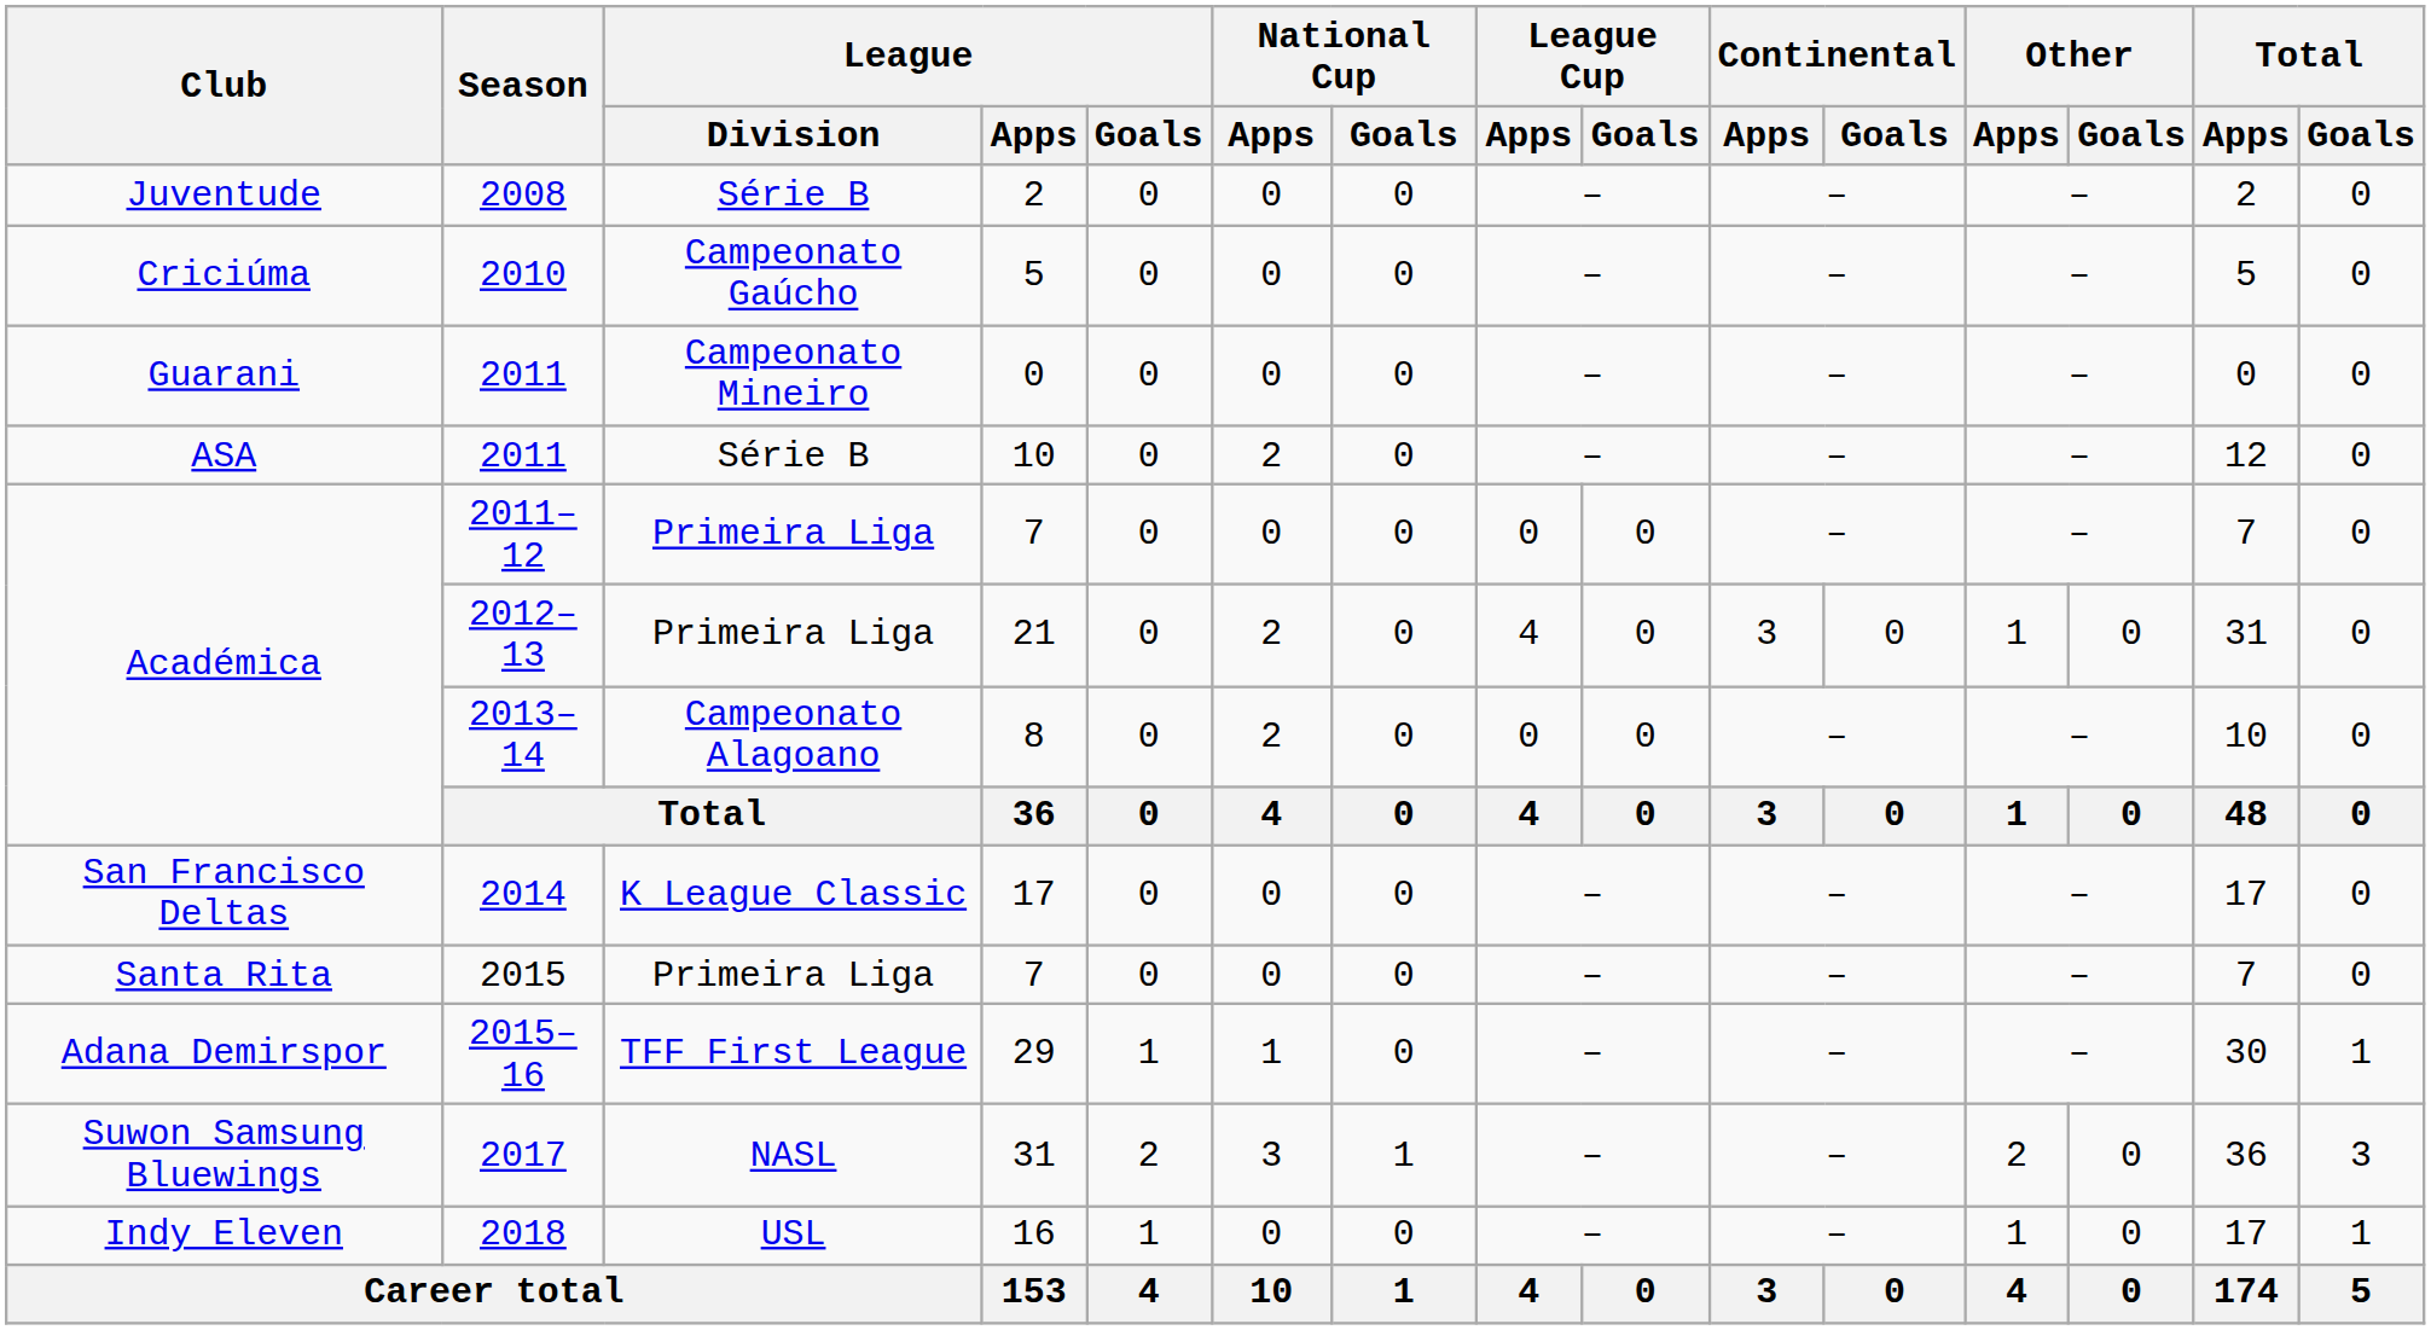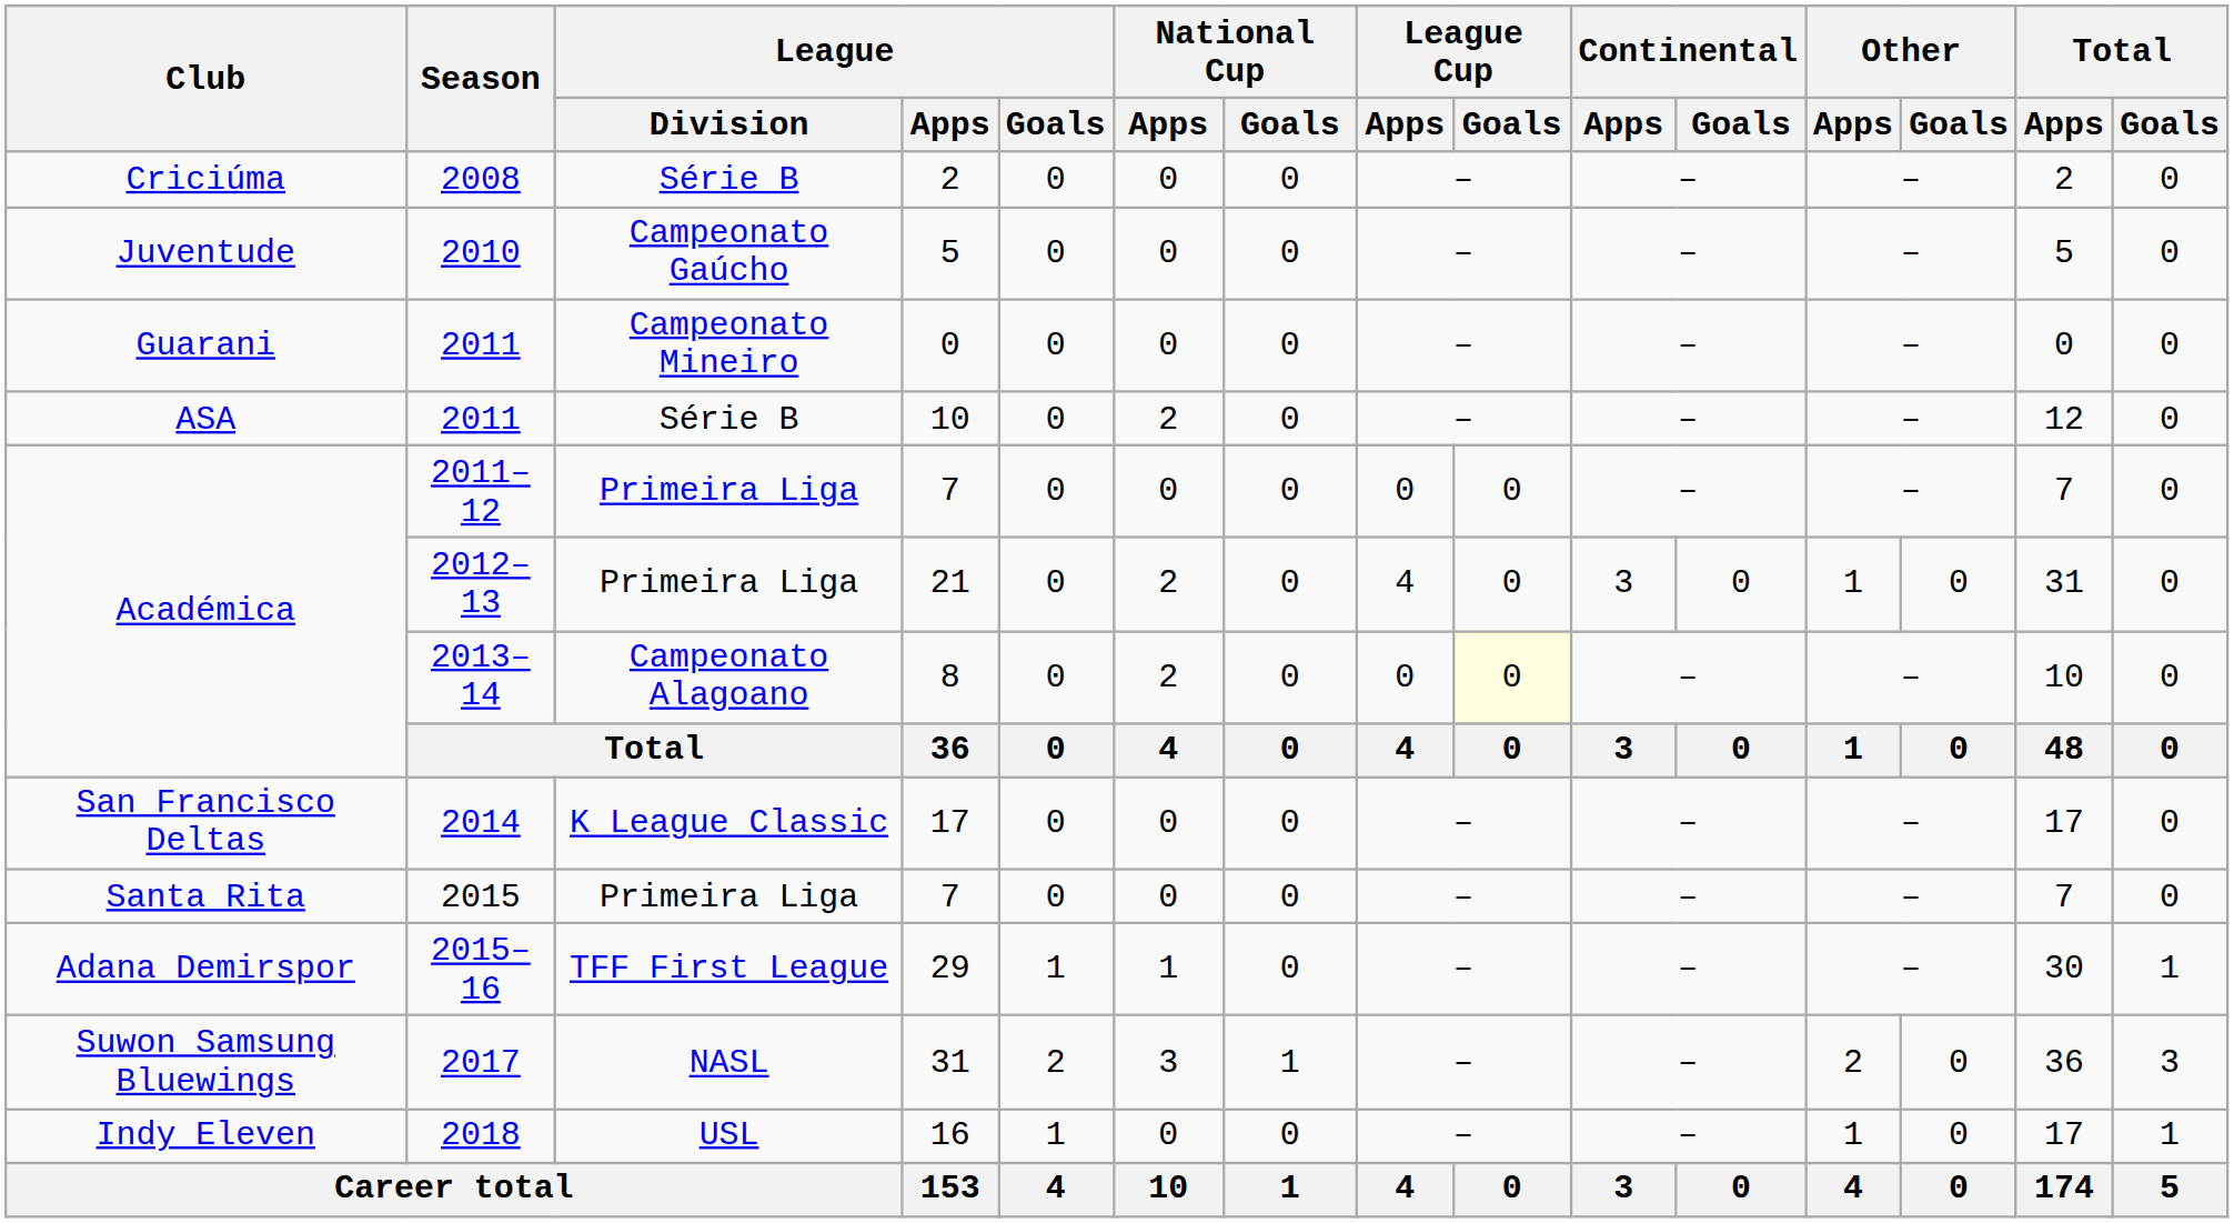2008 | Club: Juventude -> Criciúma
2010 | Club: Criciúma -> Juventude
2013–14 | League Cup / Goals: no background -> lightyellow background
